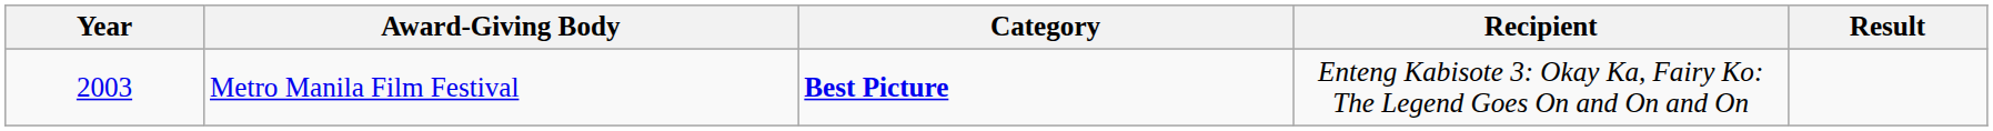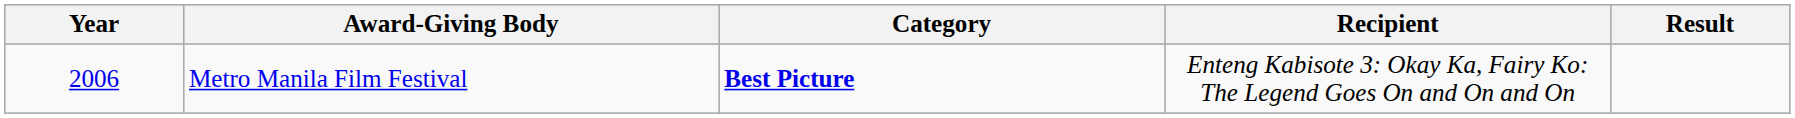Metro Manila Film Festival | Year: 2003 -> 2006
